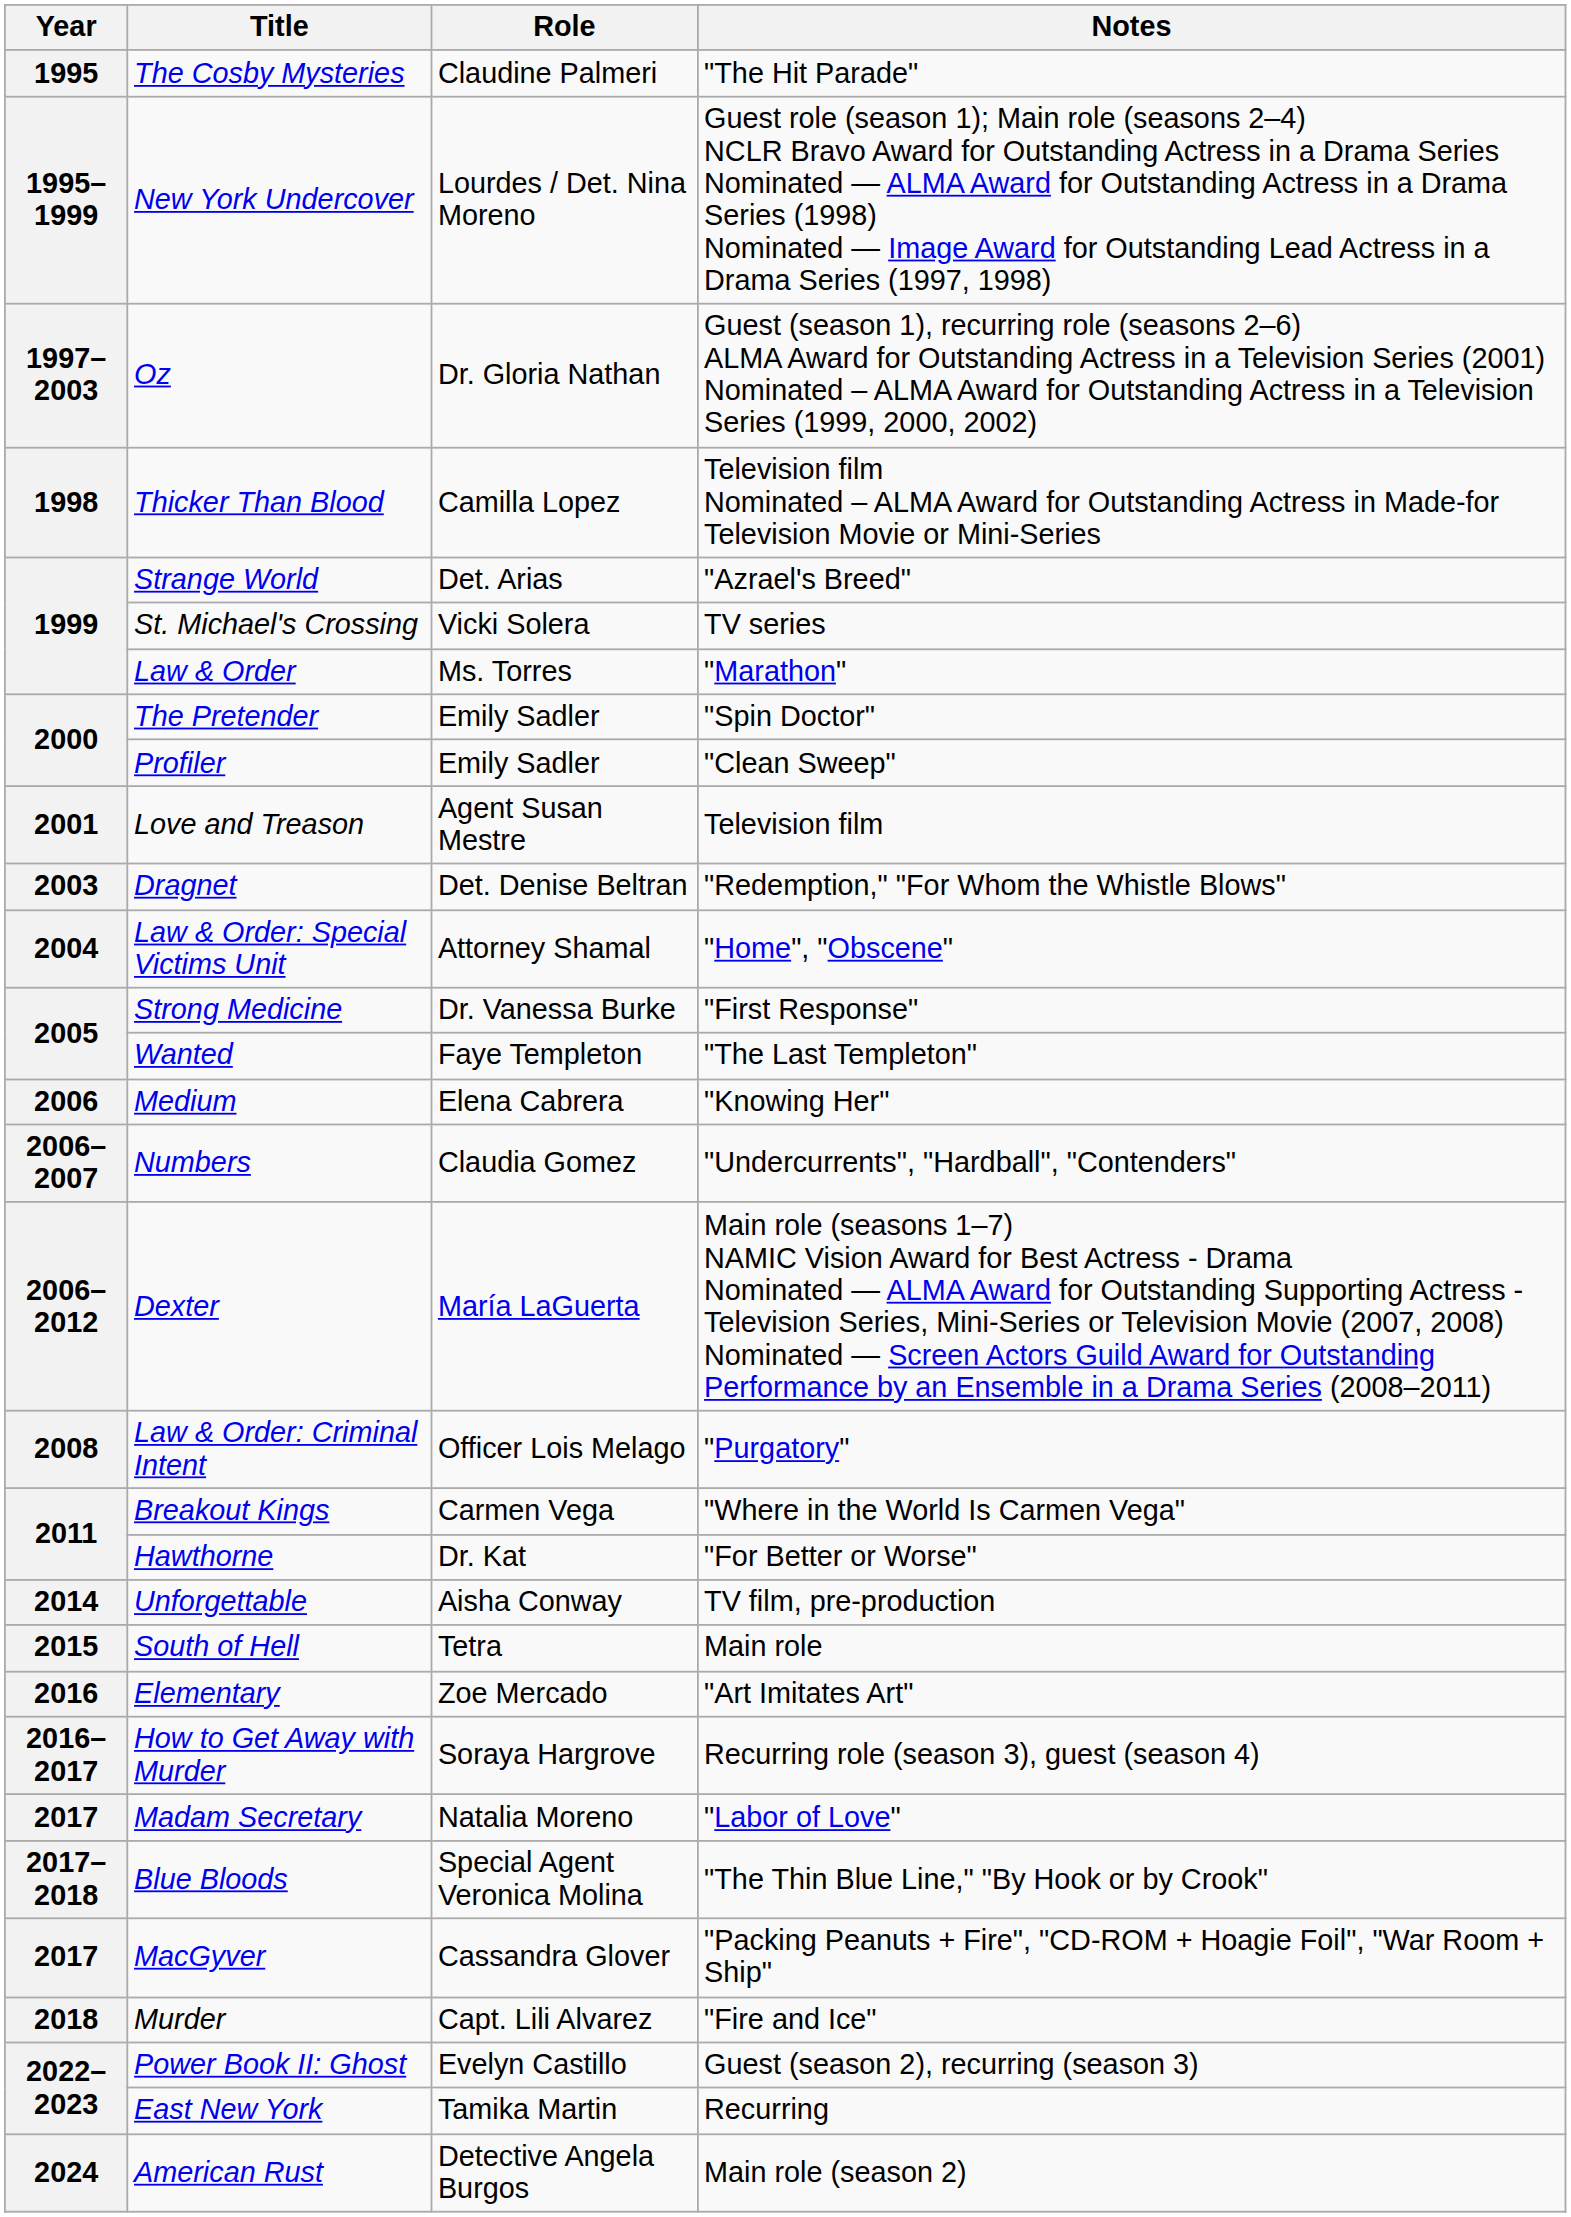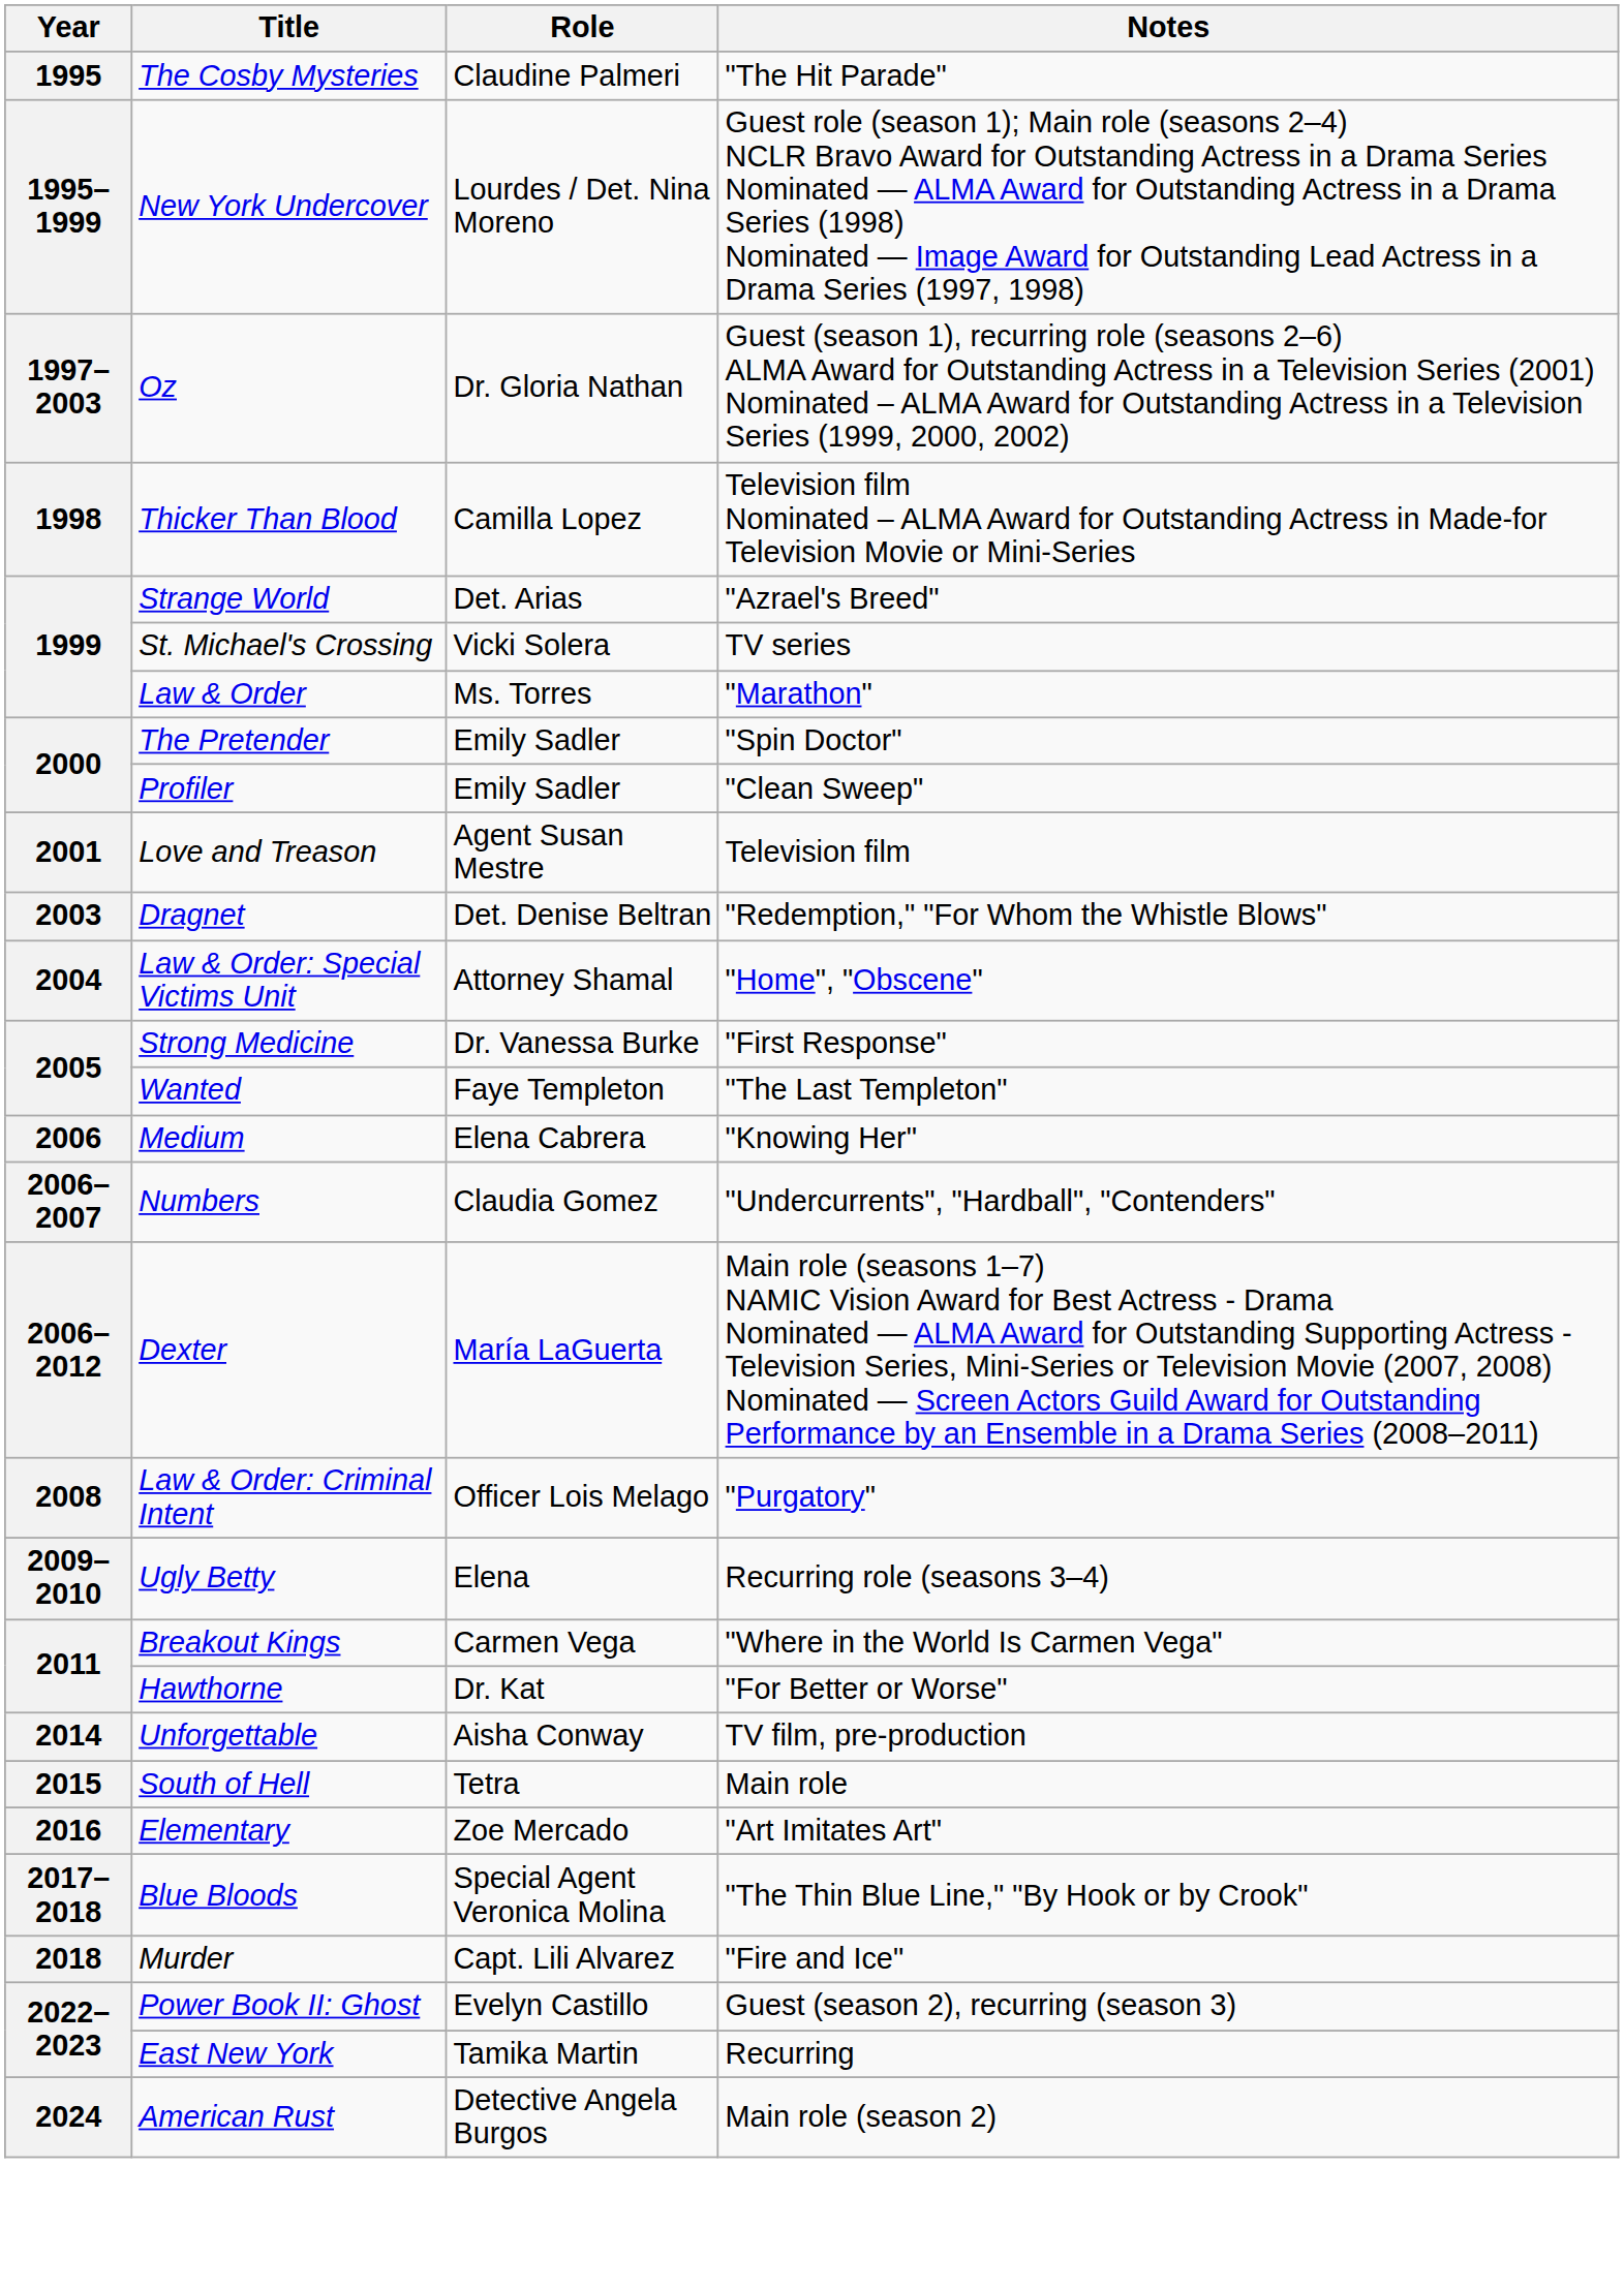+ row: 2009–2010 | Ugly Betty | Elena | Recurring role (seasons 3–4)
- row: 2016–2017 | How to Get Away with Murder | Soraya Hargrove | Recurring role (season 3), guest (season 4)
- row: 2017 | Madam Secretary | Natalia Moreno | "Labor of Love"
- row: 2017 | MacGyver | Cassandra Glover | "Packing Peanuts + Fire", "CD-ROM + Hoagie Foil", "War Room + Ship"
